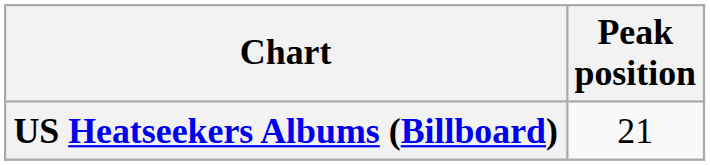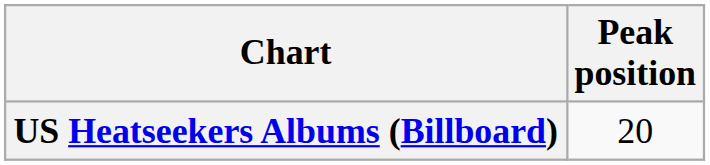US Heatseekers Albums (Billboard) | Peak position: 21 -> 20
